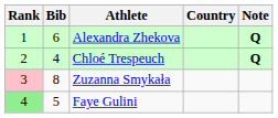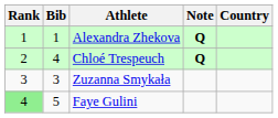columns swapped: Country <-> Note
Alexandra Zhekova | Bib: 6 -> 1
Zuzanna Smykała | Rank: pink background -> no background
Zuzanna Smykała | Bib: 8 -> 3
